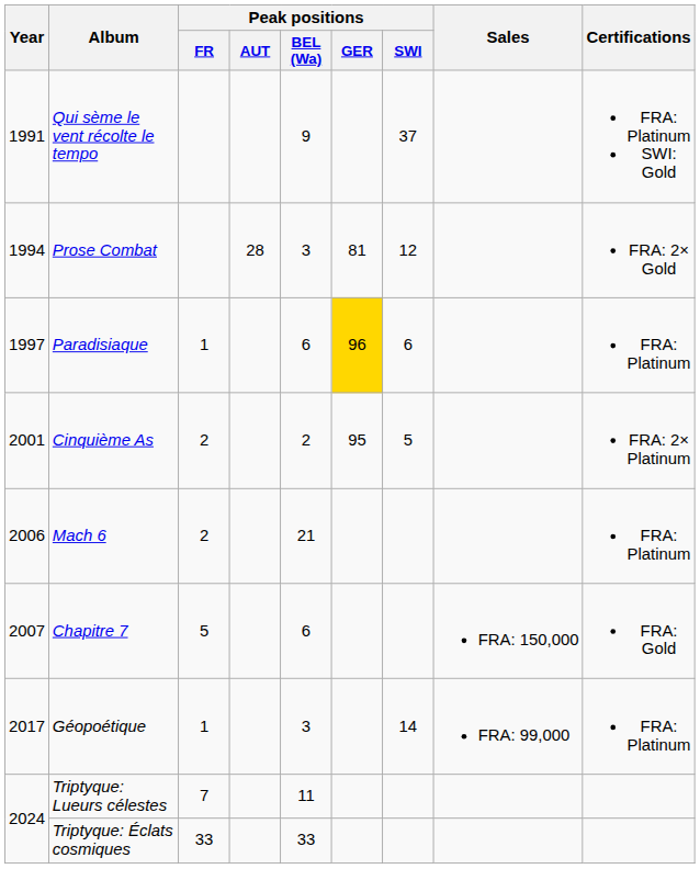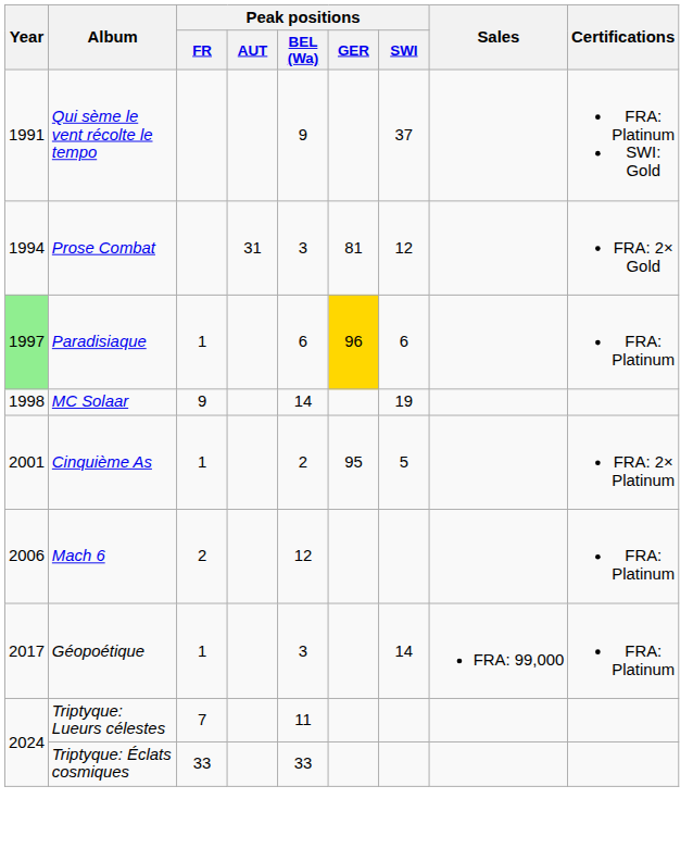Prose Combat | Peak positions / AUT: 28 -> 31
Paradisiaque | Year: no background -> lightgreen background
+ row: 1998 | MC Solaar | 9 | 14 | 19
Cinquième As | Peak positions / FR: 2 -> 1
Mach 6 | Peak positions / BEL (Wa): 21 -> 12
- row: 2007 | Chapitre 7 | 5 | 6 | FRA: 150,000 | FRA: Gold
